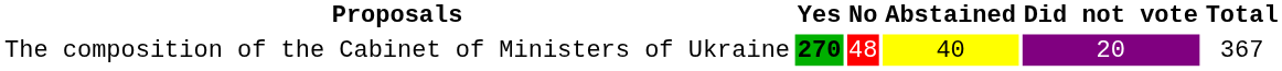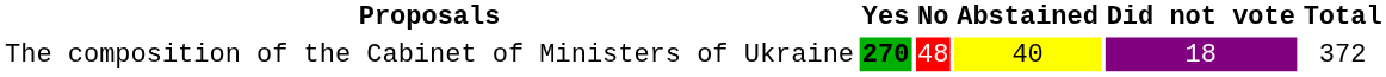The composition of the Cabinet of Ministers of Ukraine | Did not vote: 20 -> 18
The composition of the Cabinet of Ministers of Ukraine | Total: 367 -> 372
